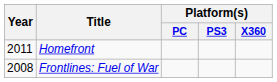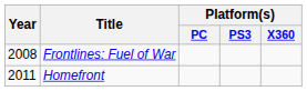rows swapped: Frontlines: Fuel of War <-> Homefront
